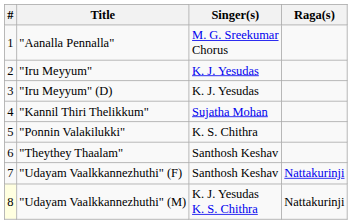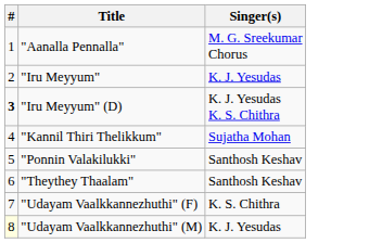- column: Raga(s) | Nattakurinji | Nattakurinji
"Iru Meyyum" (D) | #: normal -> bold
"Iru Meyyum" (D) | Singer(s): K. J. Yesudas -> K. J. Yesudas K. S. Chithra
"Ponnin Valakilukki" | Singer(s): K. S. Chithra -> Santhosh Keshav
"Udayam Vaalkkannezhuthi" (F) | Singer(s): Santhosh Keshav -> K. S. Chithra
"Udayam Vaalkkannezhuthi" (M) | Singer(s): K. J. Yesudas K. S. Chithra -> K. J. Yesudas
